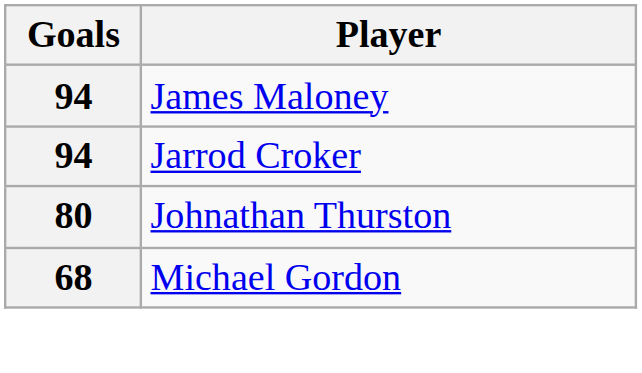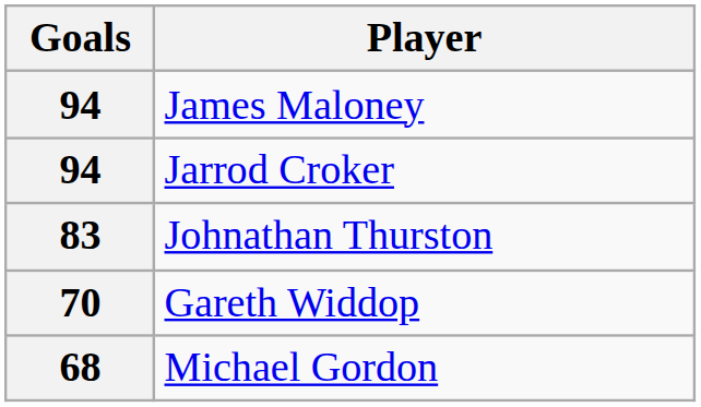Johnathan Thurston | Goals: 80 -> 83
+ row: 70 | Gareth Widdop
